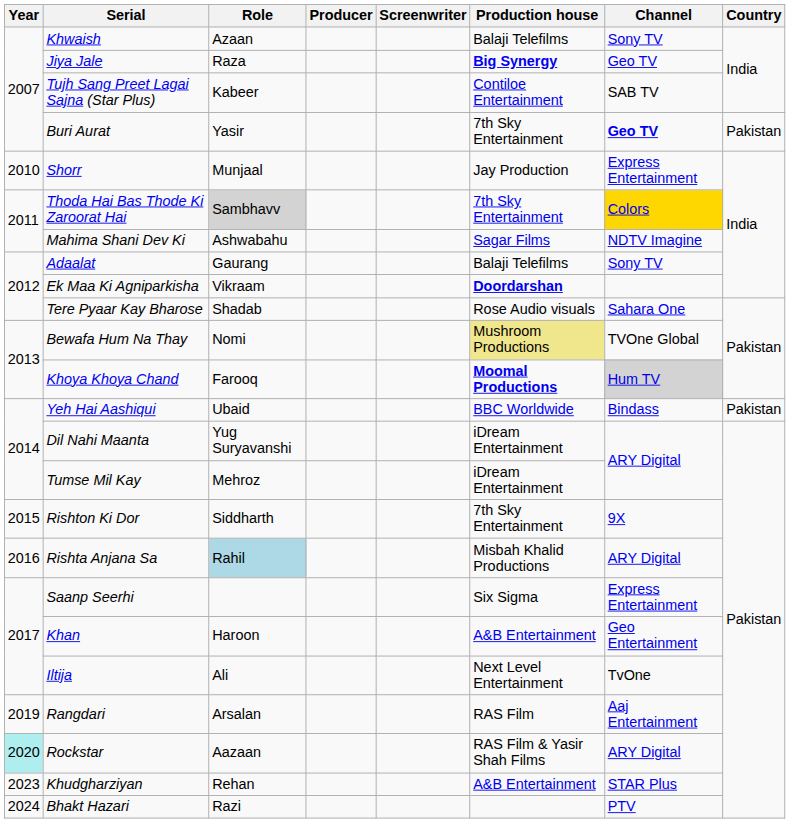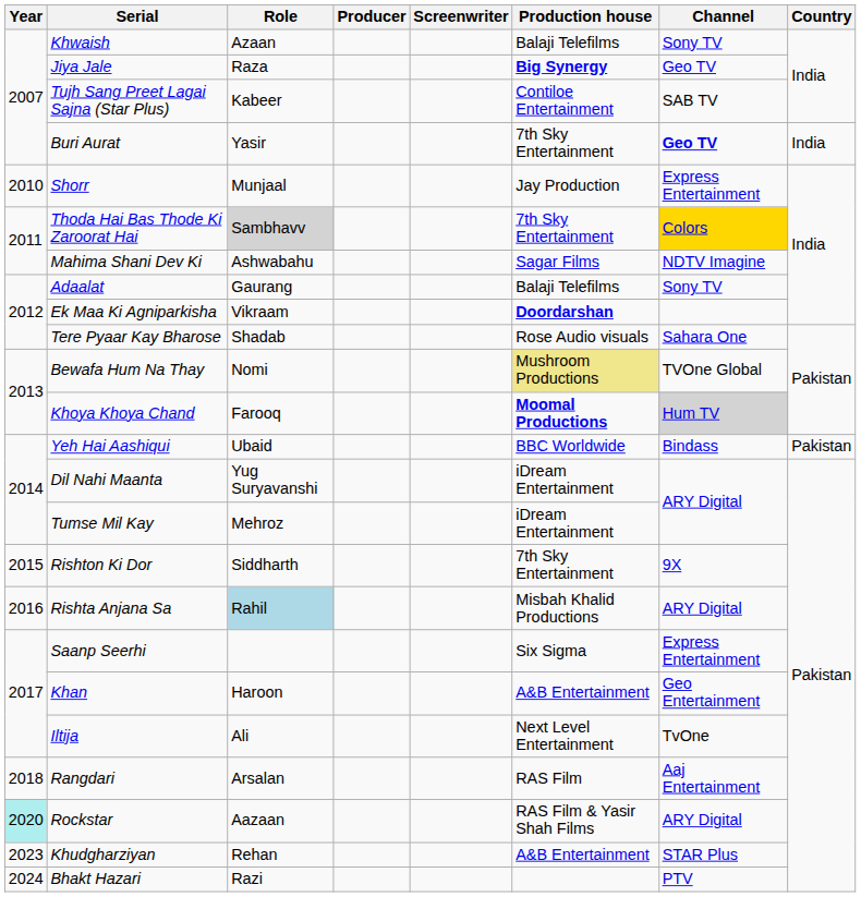Buri Aurat | Country: Pakistan -> India
Rangdari | Year: 2019 -> 2018
